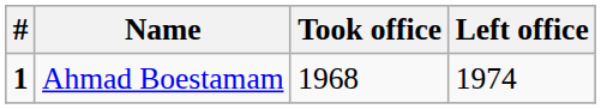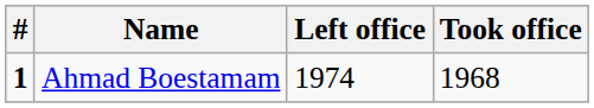columns swapped: Took office <-> Left office
